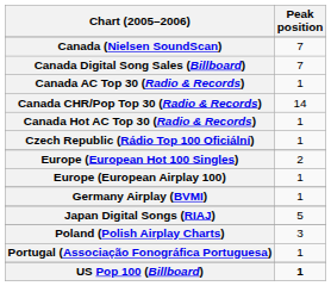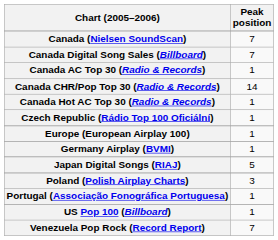- row: Europe (European Hot 100 Singles) | 2
US Pop 100 (Billboard) | Peak position: bold -> normal
+ row: Venezuela Pop Rock (Record Report) | 7
